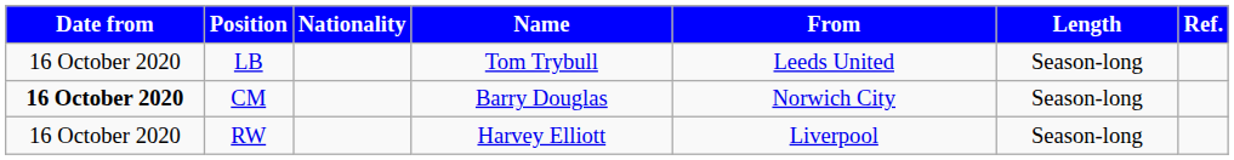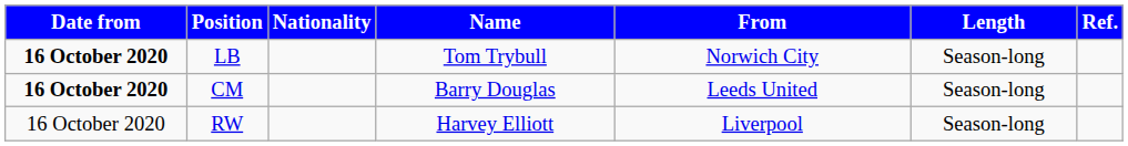LB | Date from: normal -> bold
LB | From: Leeds United -> Norwich City
CM | From: Norwich City -> Leeds United
